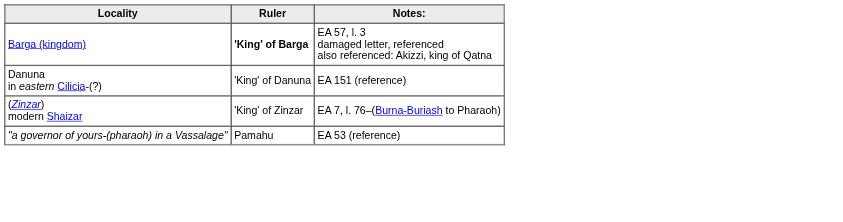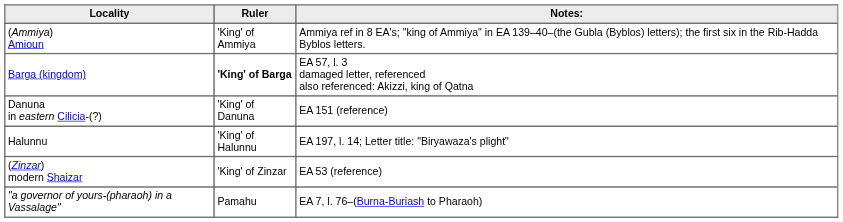+ row: (Ammiya) Amioun | 'King' of Ammiya | Ammiya ref in 8 EA's; "king of Ammiya" in EA 139–40–(the Gubla (Byblos) letters); the first six in the Rib-Hadda Byblos letters.
+ row: Halunnu | 'King' of Halunnu | EA 197, l. 14; Letter title: "Biryawaza's plight"
(Zinzar) modern Shaizar | Notes:: EA 7, l. 76–(Burna-Buriash to Pharaoh) -> EA 53 (reference)
"a governor of yours-(pharaoh) in a Vassalage" | Notes:: EA 53 (reference) -> EA 7, l. 76–(Burna-Buriash to Pharaoh)
